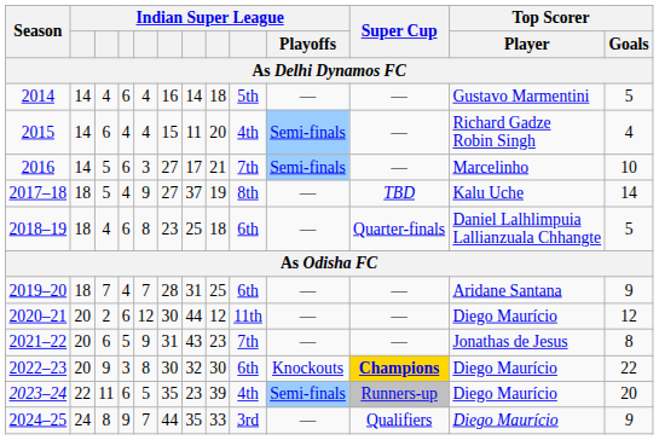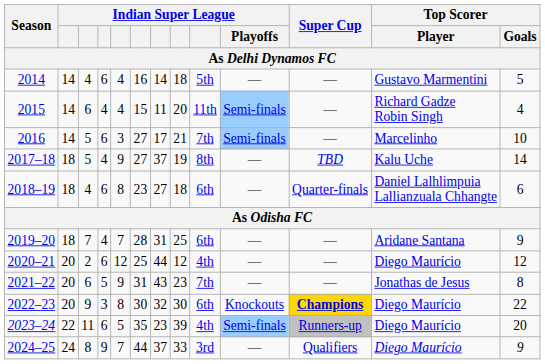2015 | column 9: 4th -> 11th
2018–19 | column 7: 25 -> 27
2018–19 | Top Scorer / Goals: 5 -> 6
2020–21 | column 6: 30 -> 25
2020–21 | column 9: 11th -> 4th
2024–25 | column 7: 35 -> 37
